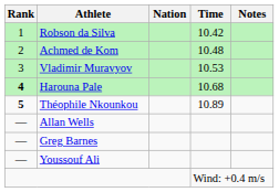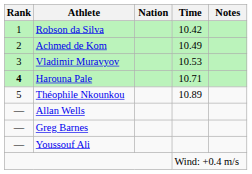Achmed de Kom | Time: 10.48 -> 10.49
Harouna Pale | Time: 10.68 -> 10.71
Théophile Nkounkou | Rank: bold -> normal
